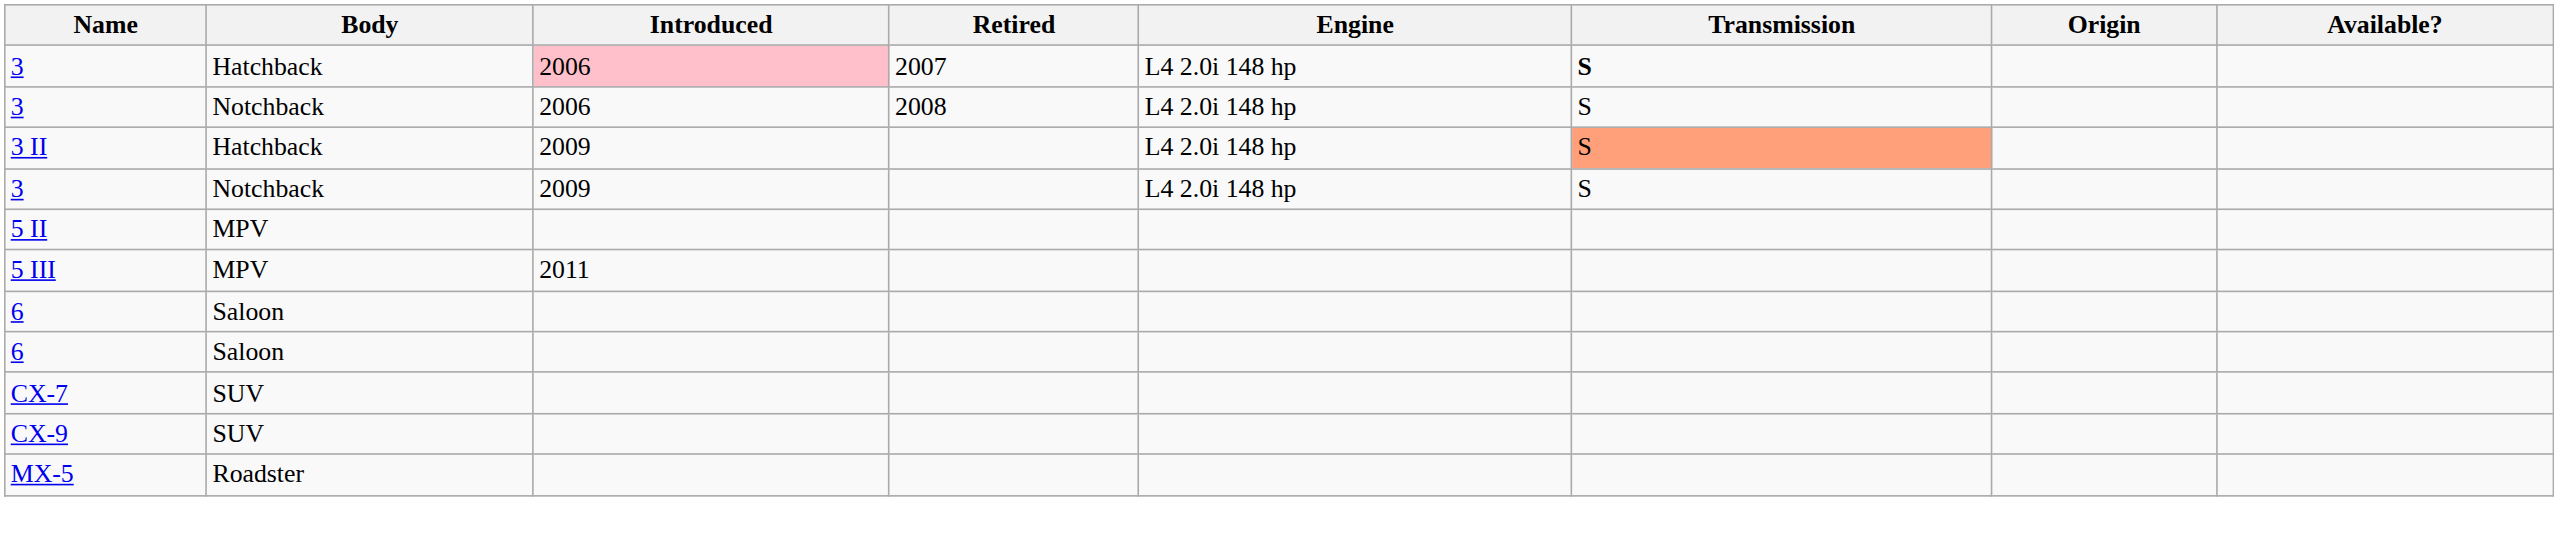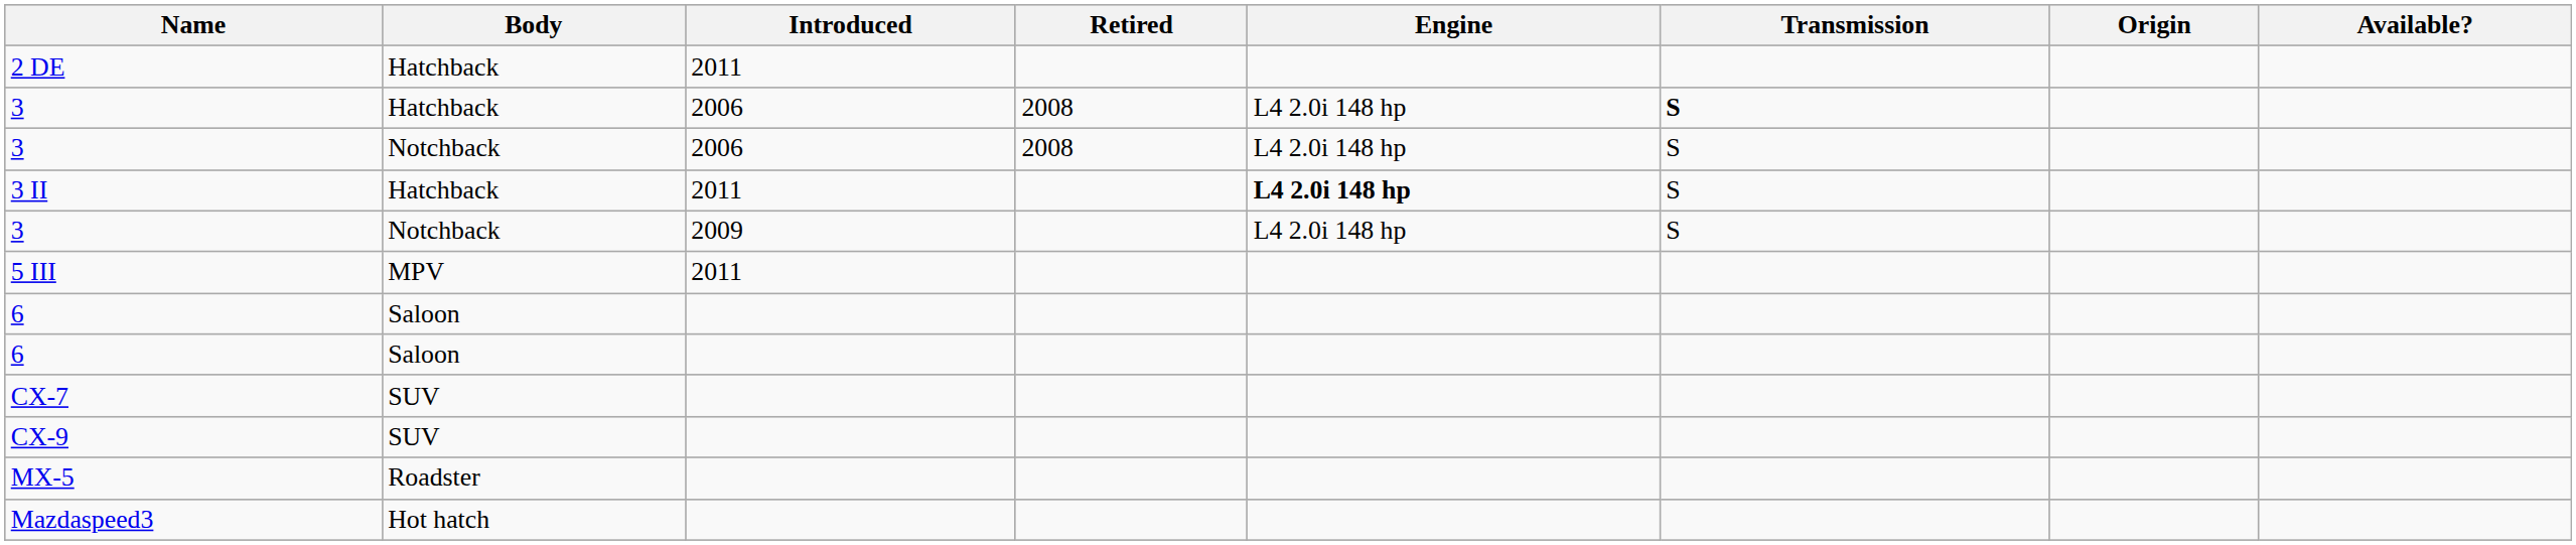+ row: 2 DE | Hatchback | 2011
3 / Hatchback | Introduced: pink background -> no background
3 / Hatchback | Retired: 2007 -> 2008
3 II | Introduced: 2009 -> 2011
3 II | Engine: normal -> bold
3 II | Transmission: lightsalmon background -> no background
- row: 5 II | MPV
+ row: Mazdaspeed3 | Hot hatch
